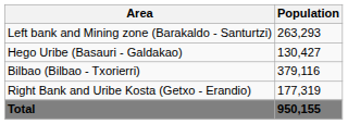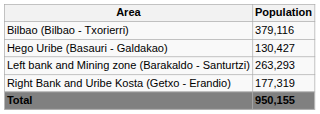rows swapped: Left bank and Mining zone (Barakaldo - Santurtzi) <-> Bilbao (Bilbao - Txorierri)
